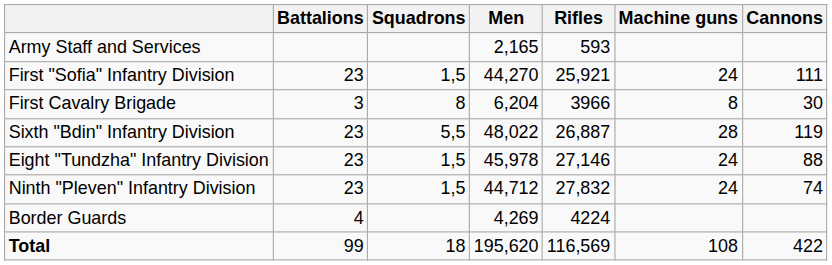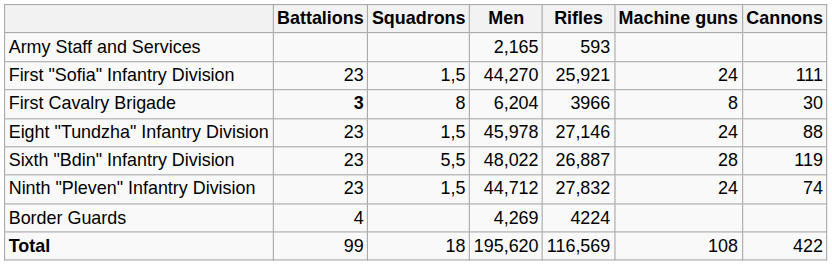First Cavalry Brigade | Battalions: normal -> bold
rows swapped: Sixth "Bdin" Infantry Division <-> Eight "Tundzha" Infantry Division
